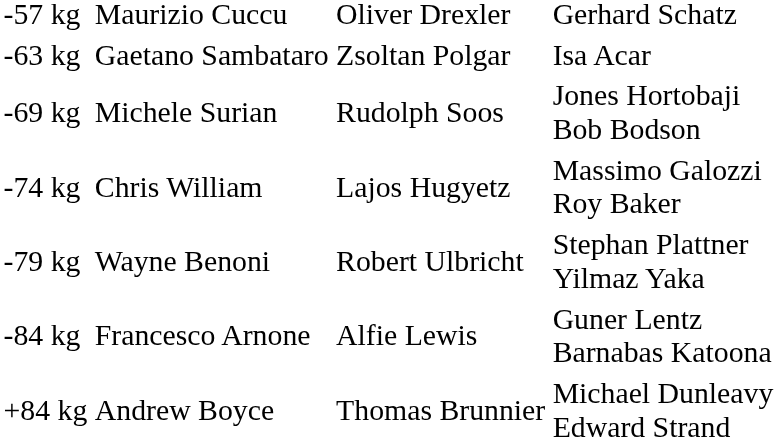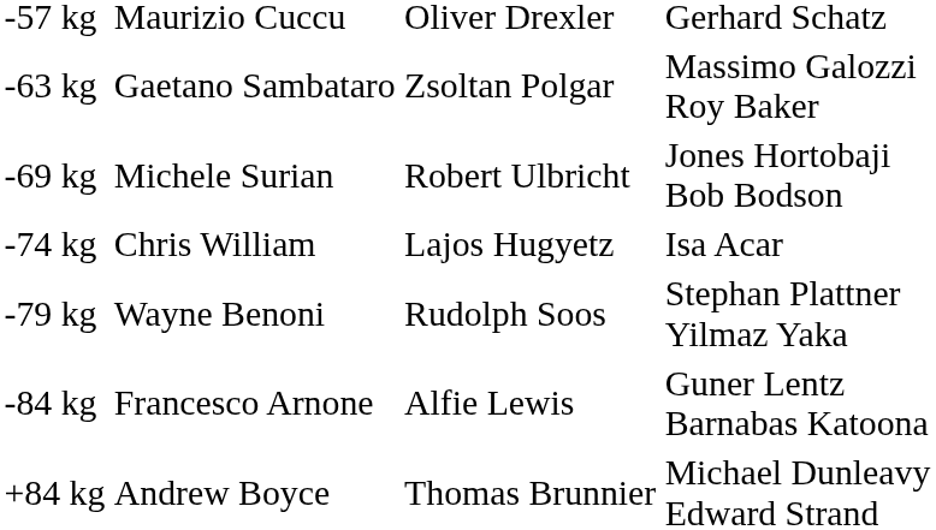-63 kg | column 4: Isa Acar -> Massimo Galozzi Roy Baker
-69 kg | column 3: Rudolph Soos -> Robert Ulbricht
-74 kg | column 4: Massimo Galozzi Roy Baker -> Isa Acar
-79 kg | column 3: Robert Ulbricht -> Rudolph Soos
